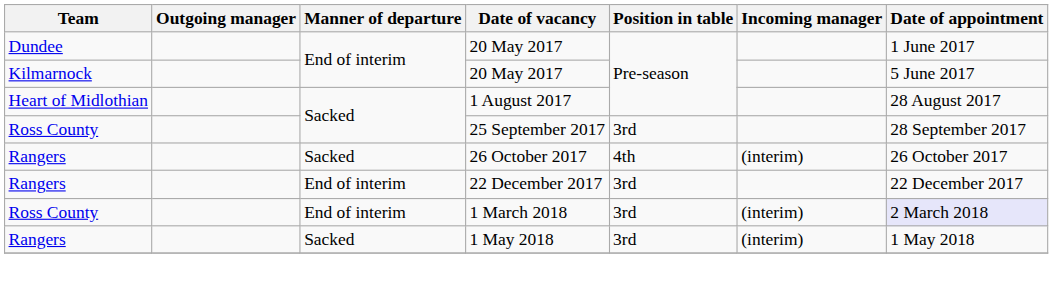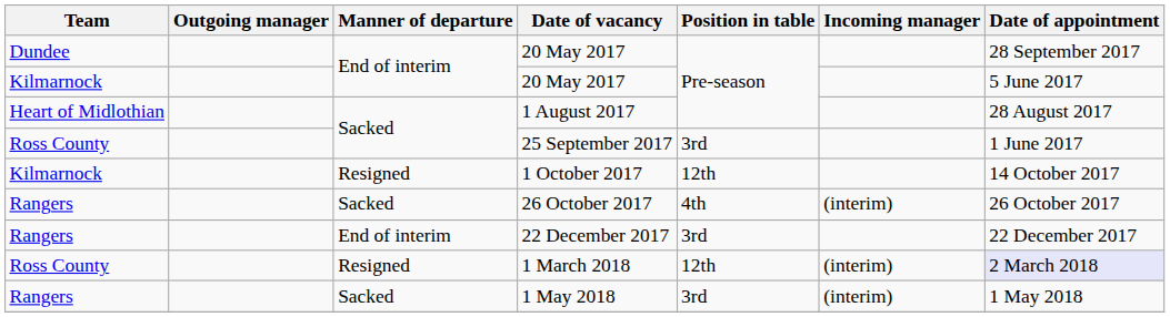Dundee / 20 May 2017 | Date of appointment: 1 June 2017 -> 28 September 2017
25 September 2017 | Date of appointment: 28 September 2017 -> 1 June 2017
+ row: Kilmarnock | Resigned | 1 October 2017 | 12th | 14 October 2017
1 March 2018 | Manner of departure: End of interim -> Resigned
1 March 2018 | Position in table: 3rd -> 12th
